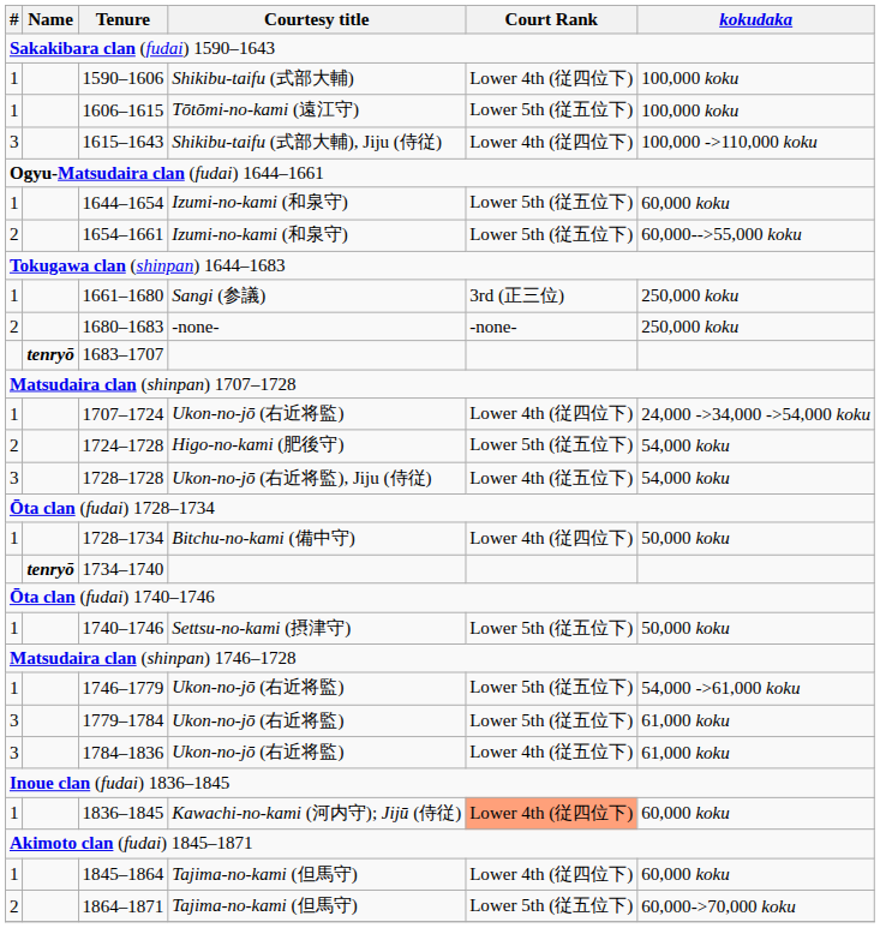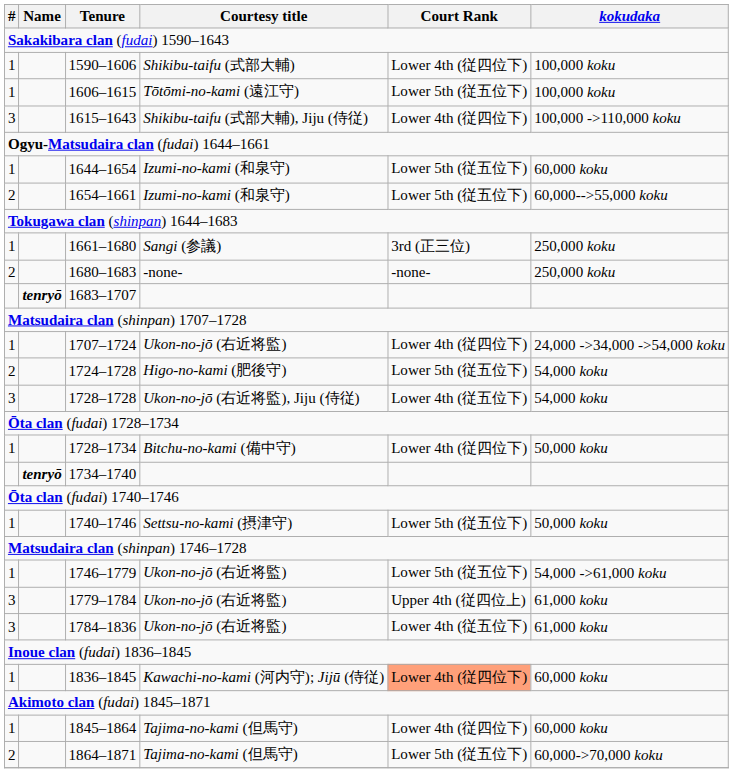1779–1784 | Court Rank: Lower 5th (従五位下) -> Upper 4th (従四位上)
